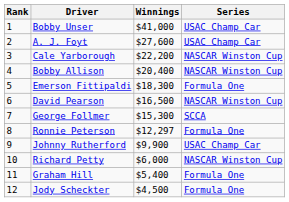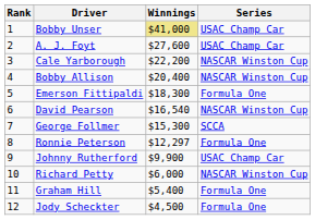Bobby Unser | Winnings: no background -> khaki background
David Pearson | Winnings: $16,500 -> $16,540
